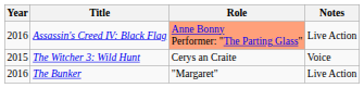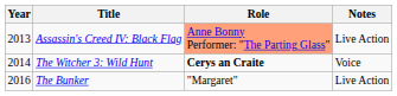Assassin's Creed IV: Black Flag | Year: 2016 -> 2013
The Witcher 3: Wild Hunt | Year: 2015 -> 2014
The Witcher 3: Wild Hunt | Role: normal -> bold
